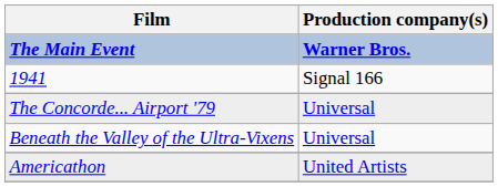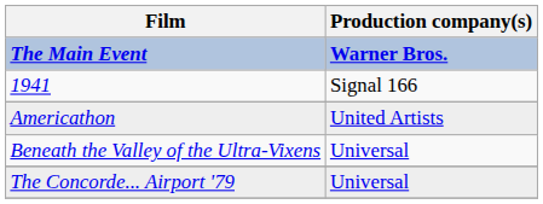rows swapped: Americathon <-> The Concorde... Airport '79
